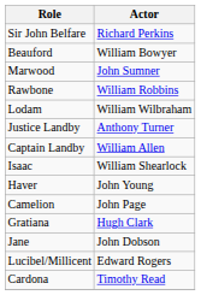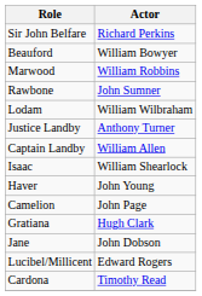Marwood | Actor: John Sumner -> William Robbins
Rawbone | Actor: William Robbins -> John Sumner
